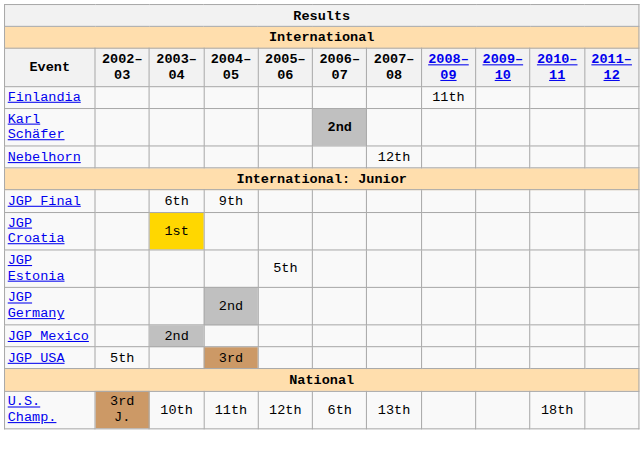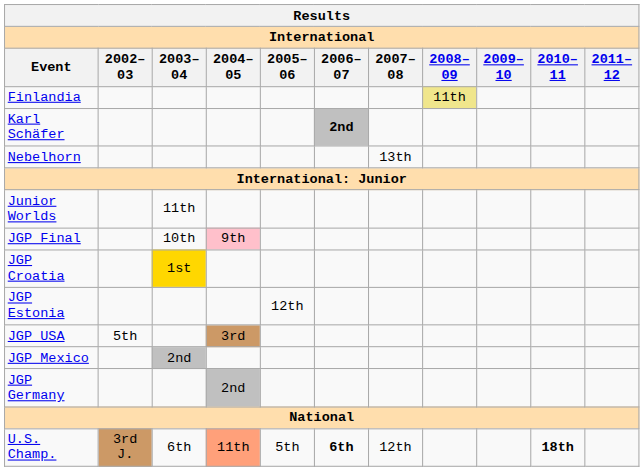Finlandia | 2008–09: no background -> khaki background
Nebelhorn | 2007–08: 12th -> 13th
+ row: Junior Worlds | 11th
JGP Final | 2003–04: 6th -> 10th
JGP Final | 2004–05: no background -> pink background
JGP Estonia | 2005–06: 5th -> 12th
rows swapped: JGP Germany <-> JGP USA
U.S. Champ. | 2003–04: 10th -> 6th
U.S. Champ. | 2004–05: no background -> lightsalmon background
U.S. Champ. | 2005–06: 12th -> 5th
U.S. Champ. | 2006–07: normal -> bold
U.S. Champ. | 2007–08: 13th -> 12th
U.S. Champ. | 2010–11: normal -> bold
